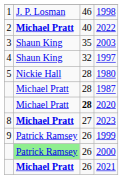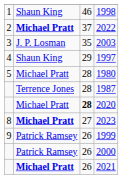1998 | column 2: J. P. Losman -> Shaun King
2022 | column 3: 40 -> 37
2003 | column 2: Shaun King -> J. P. Losman
1997 | column 3: 32 -> 29
1980 | column 2: Nickie Hall -> Michael Pratt
1987 | column 2: Michael Pratt -> Terrence Jones
2000 | column 2: lightgreen background -> no background
